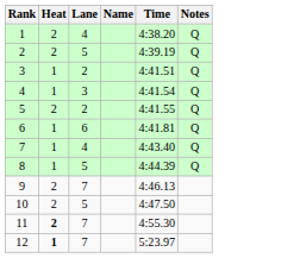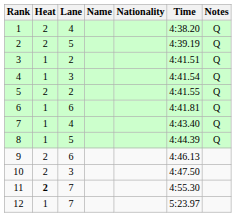+ column: Nationality
9 | Lane: 7 -> 6
10 | Lane: 5 -> 3
12 | Heat: bold -> normal
